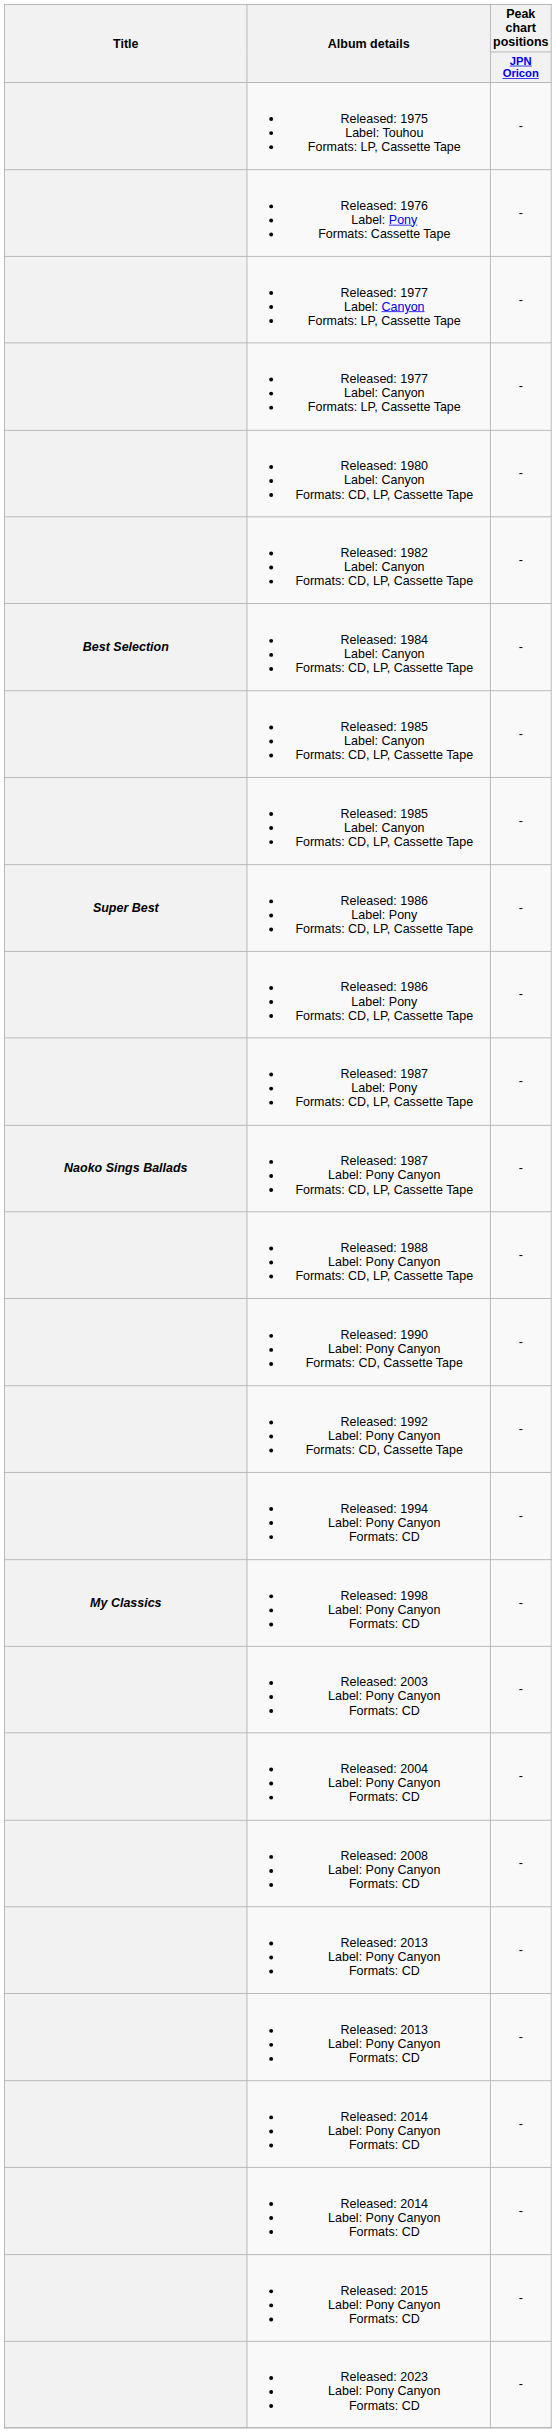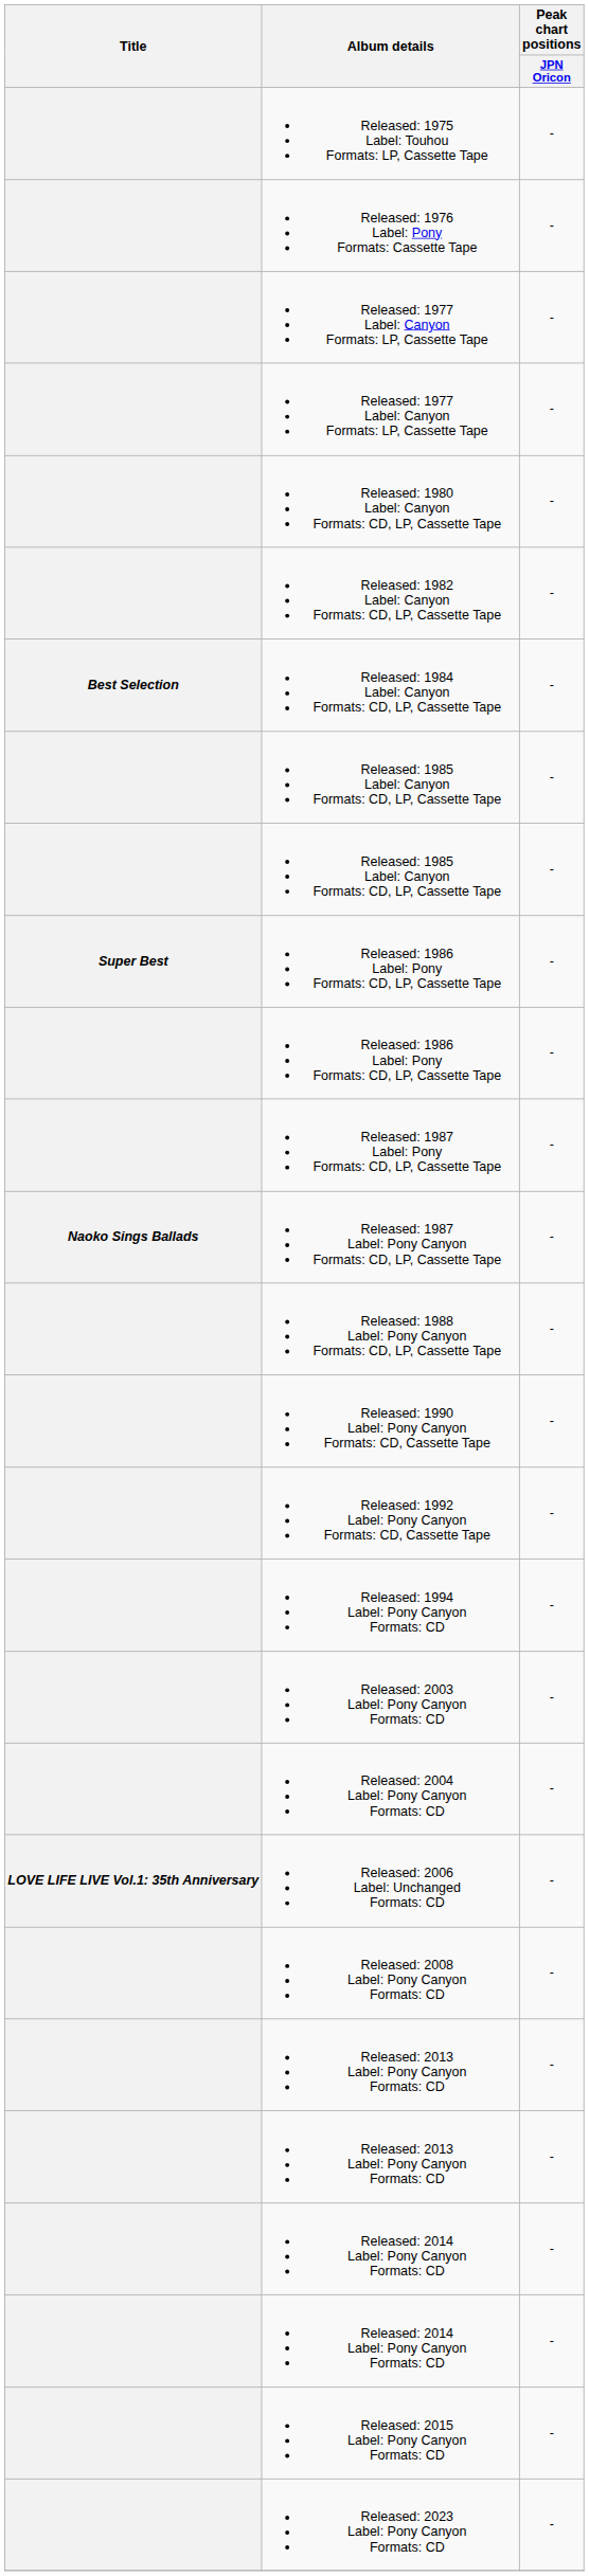- row: My Classics | Released: 1998 Label: Pony Canyon Formats: CD | -
+ row: LOVE LIFE LIVE Vol.1: 35th Anniversary | Released: 2006 Label: Unchanged Formats: CD | -
